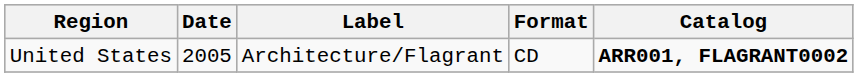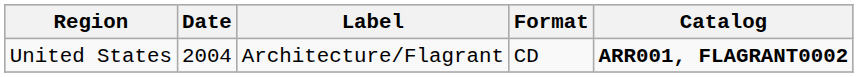United States | Date: 2005 -> 2004
